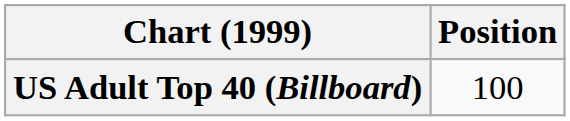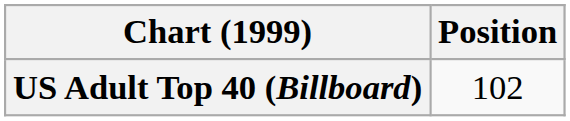US Adult Top 40 (Billboard) | Position: 100 -> 102
